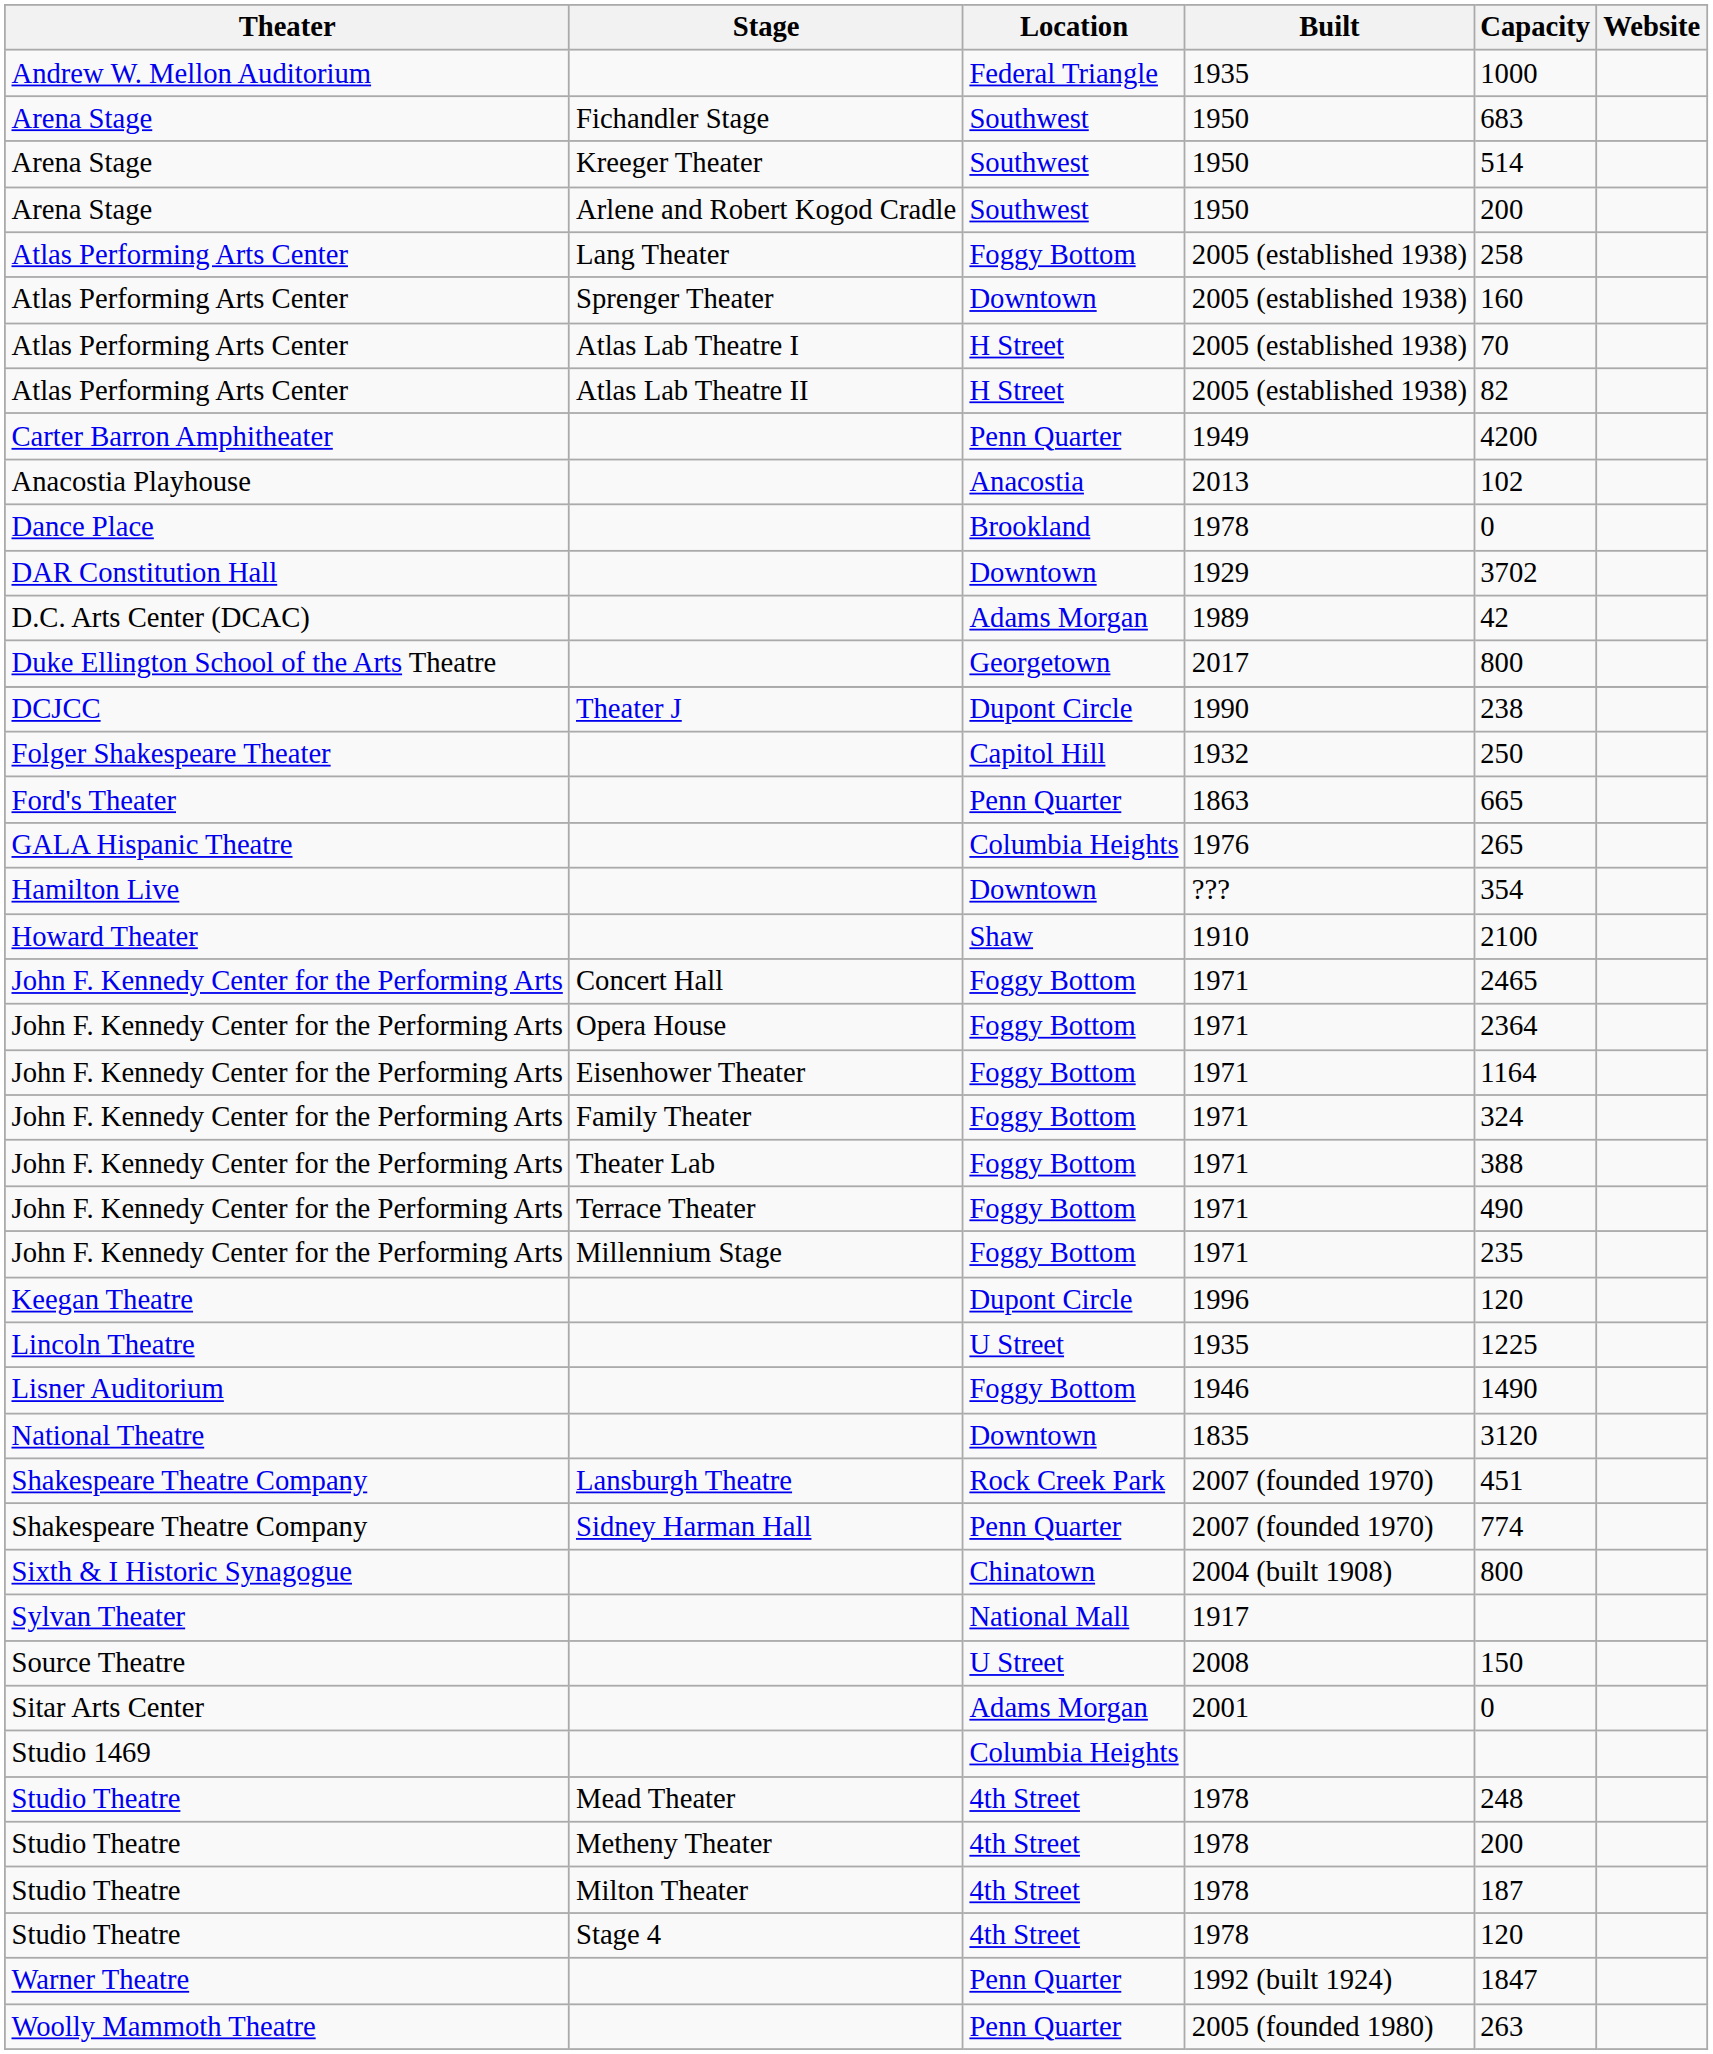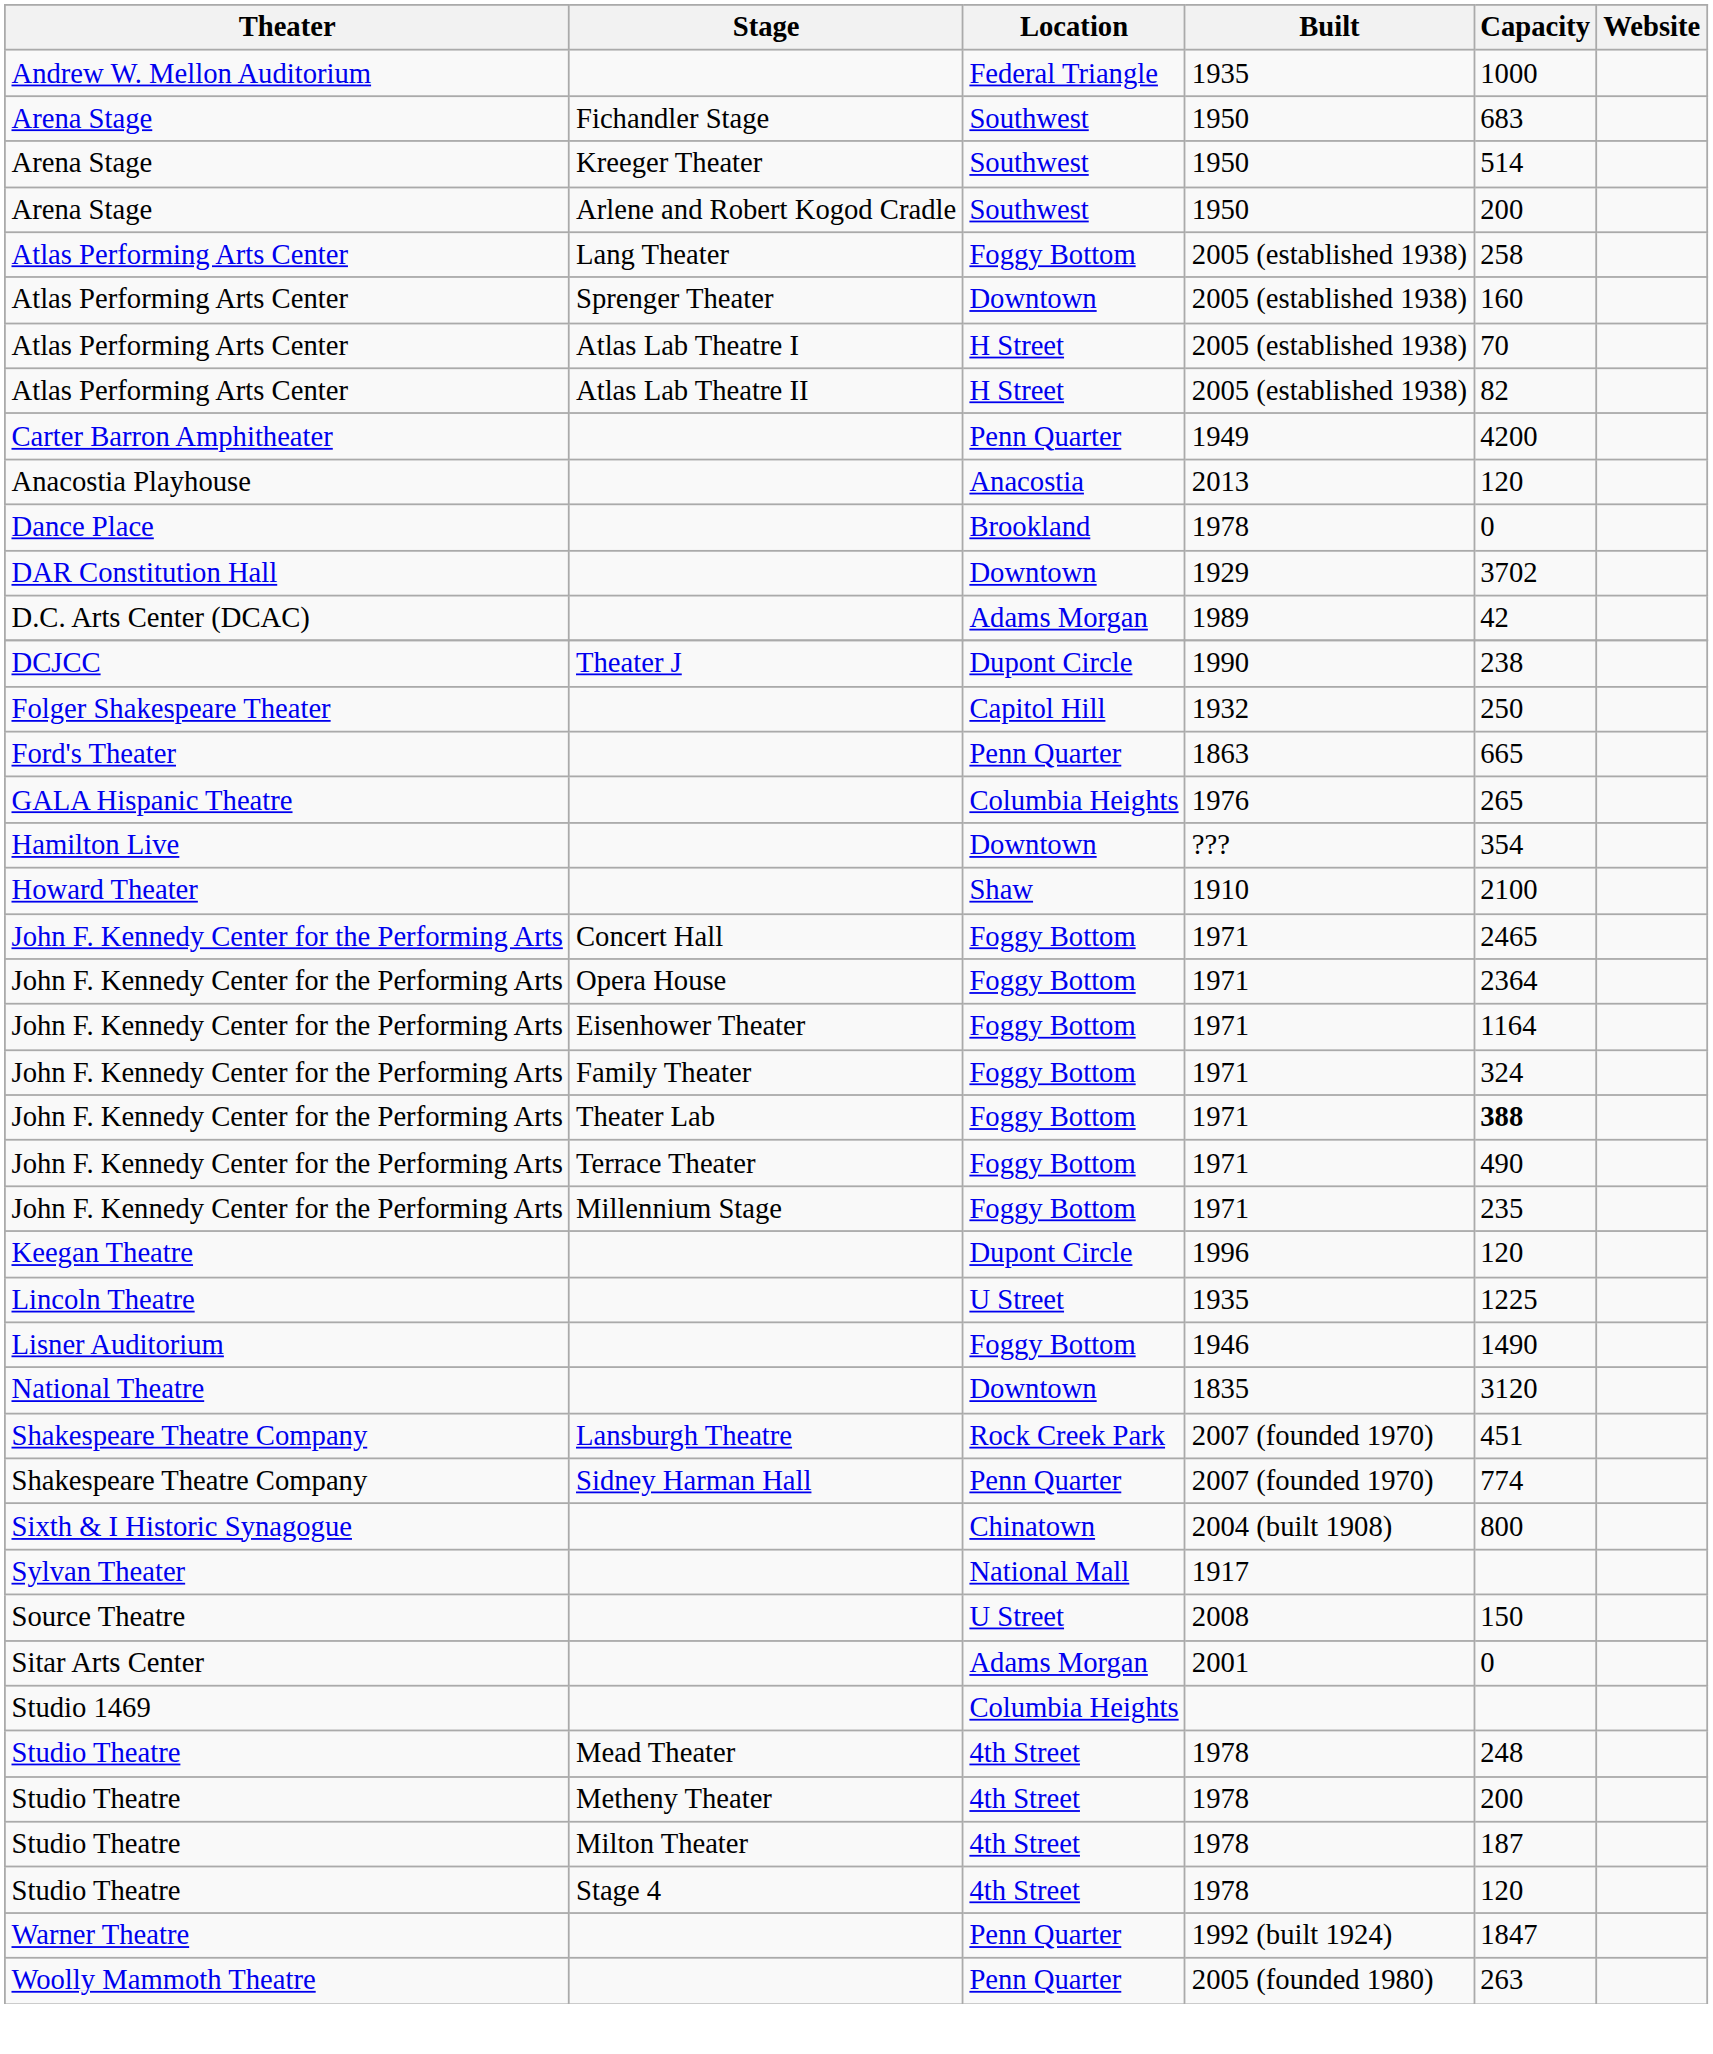Anacostia Playhouse | Capacity: 102 -> 120
- row: Duke Ellington School of the Arts Theatre | Georgetown | 2017 | 800
John F. Kennedy Center for the Performing Arts / Theater Lab | Capacity: normal -> bold
